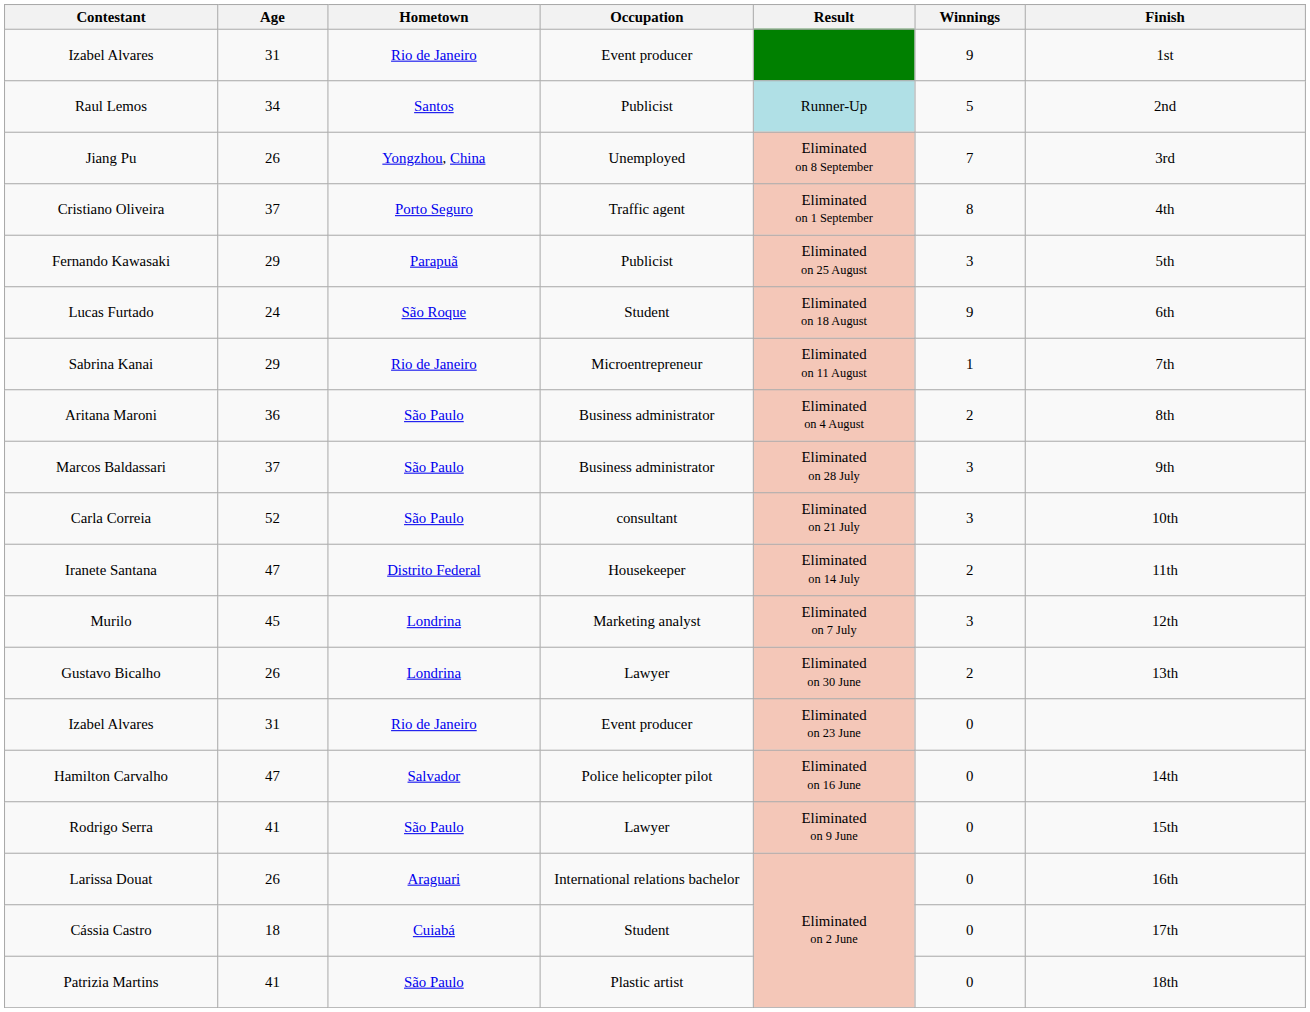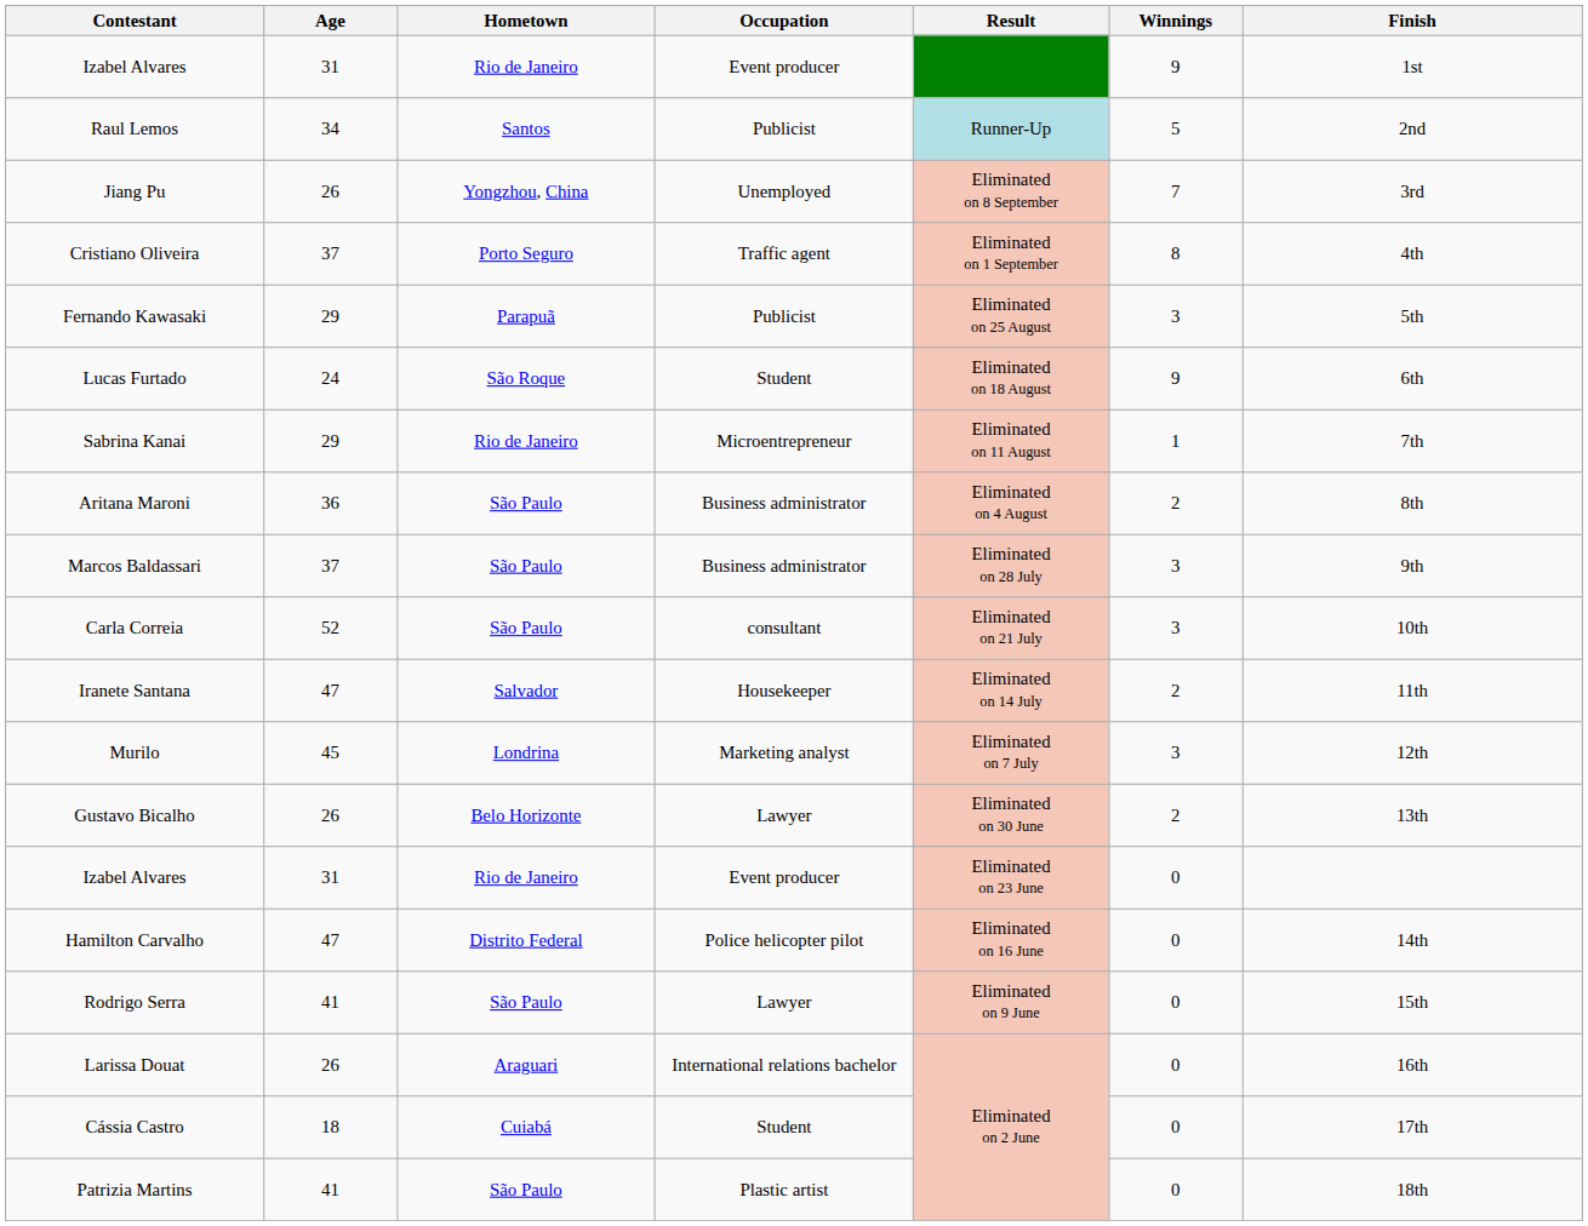Iranete Santana | Hometown: Distrito Federal -> Salvador
Gustavo Bicalho | Hometown: Londrina -> Belo Horizonte
Hamilton Carvalho | Hometown: Salvador -> Distrito Federal
